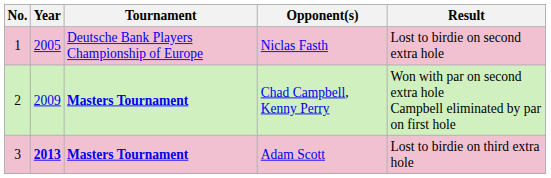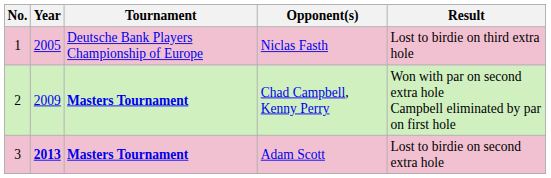Niclas Fasth | Result: Lost to birdie on second extra hole -> Lost to birdie on third extra hole
Adam Scott | Result: Lost to birdie on third extra hole -> Lost to birdie on second extra hole
